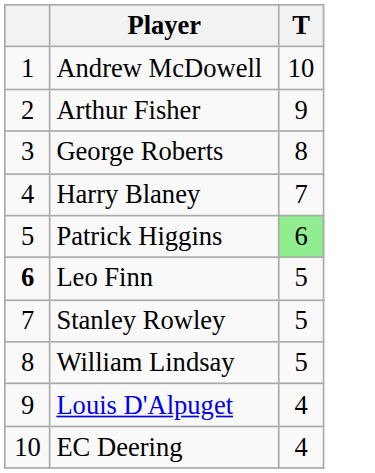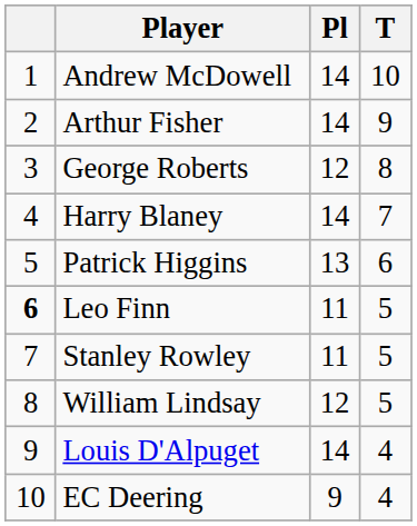+ column: Pl | 14 | 14 | 12 | 14 | 13 | 11 | 11 | 12 | 14 | 9
Patrick Higgins | T: lightgreen background -> no background
